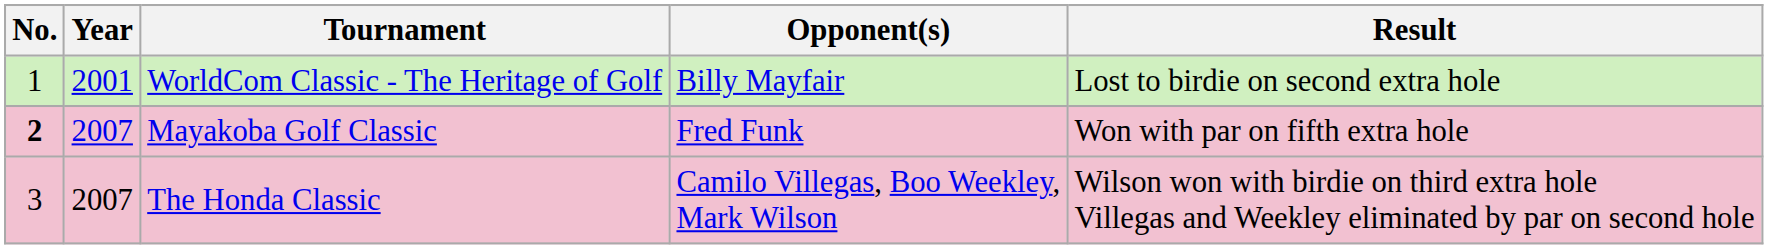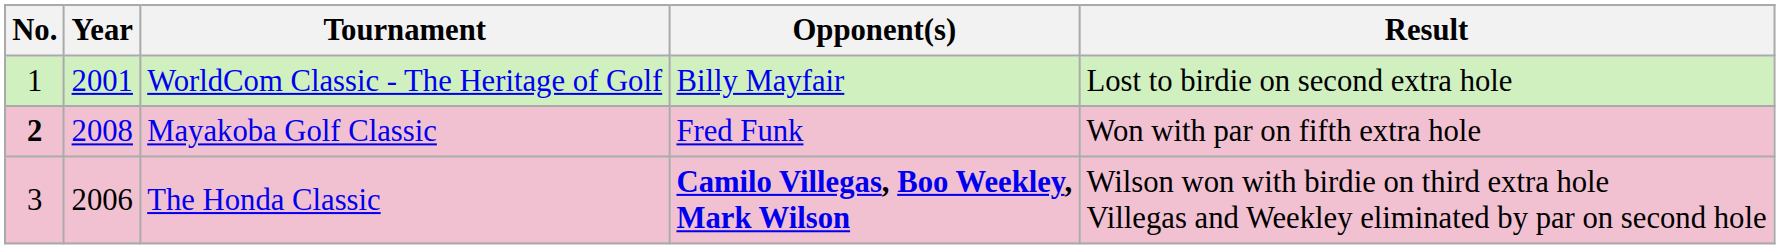Mayakoba Golf Classic | Year: 2007 -> 2008
The Honda Classic | Year: 2007 -> 2006
The Honda Classic | Opponent(s): normal -> bold
